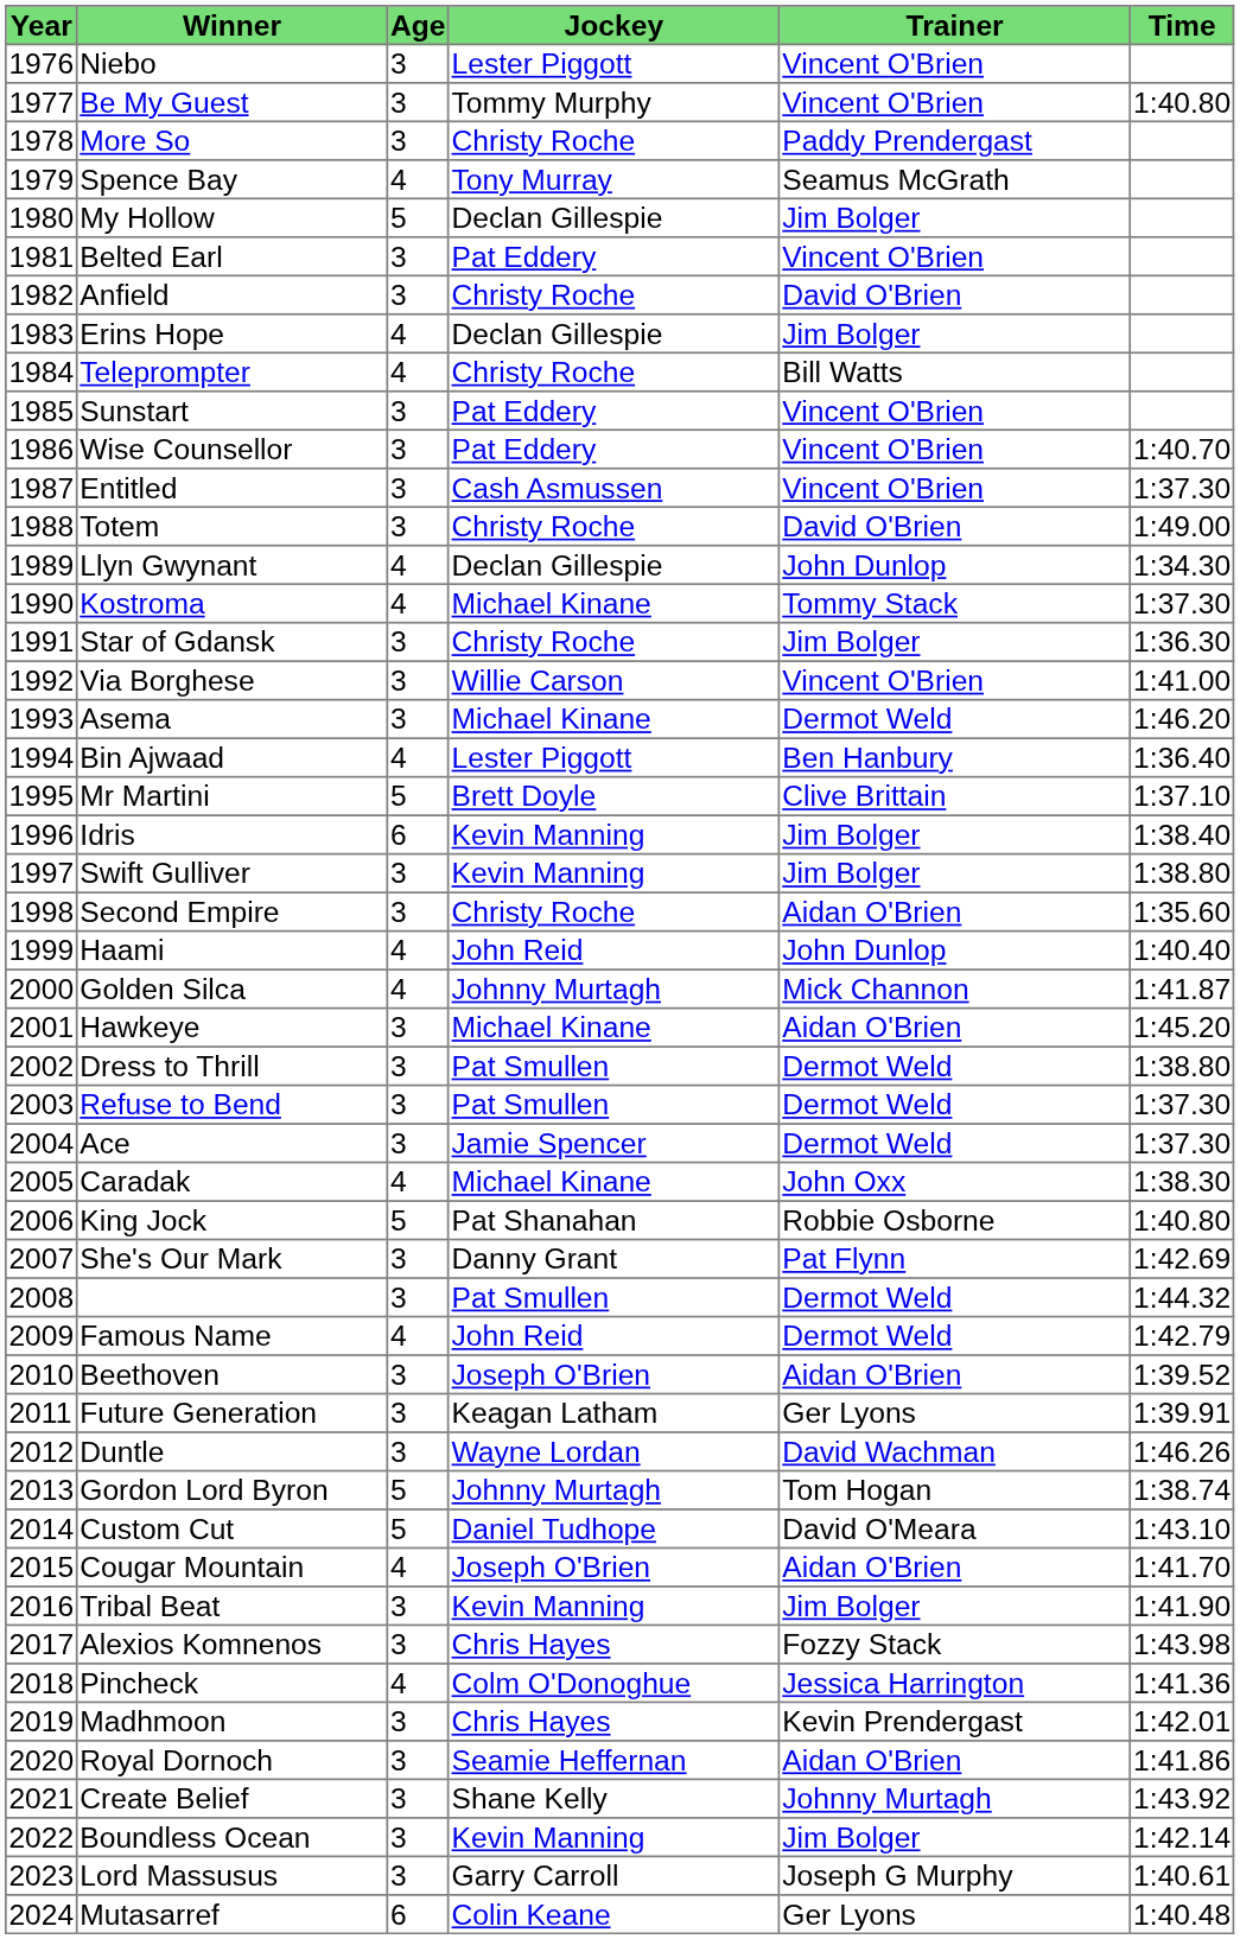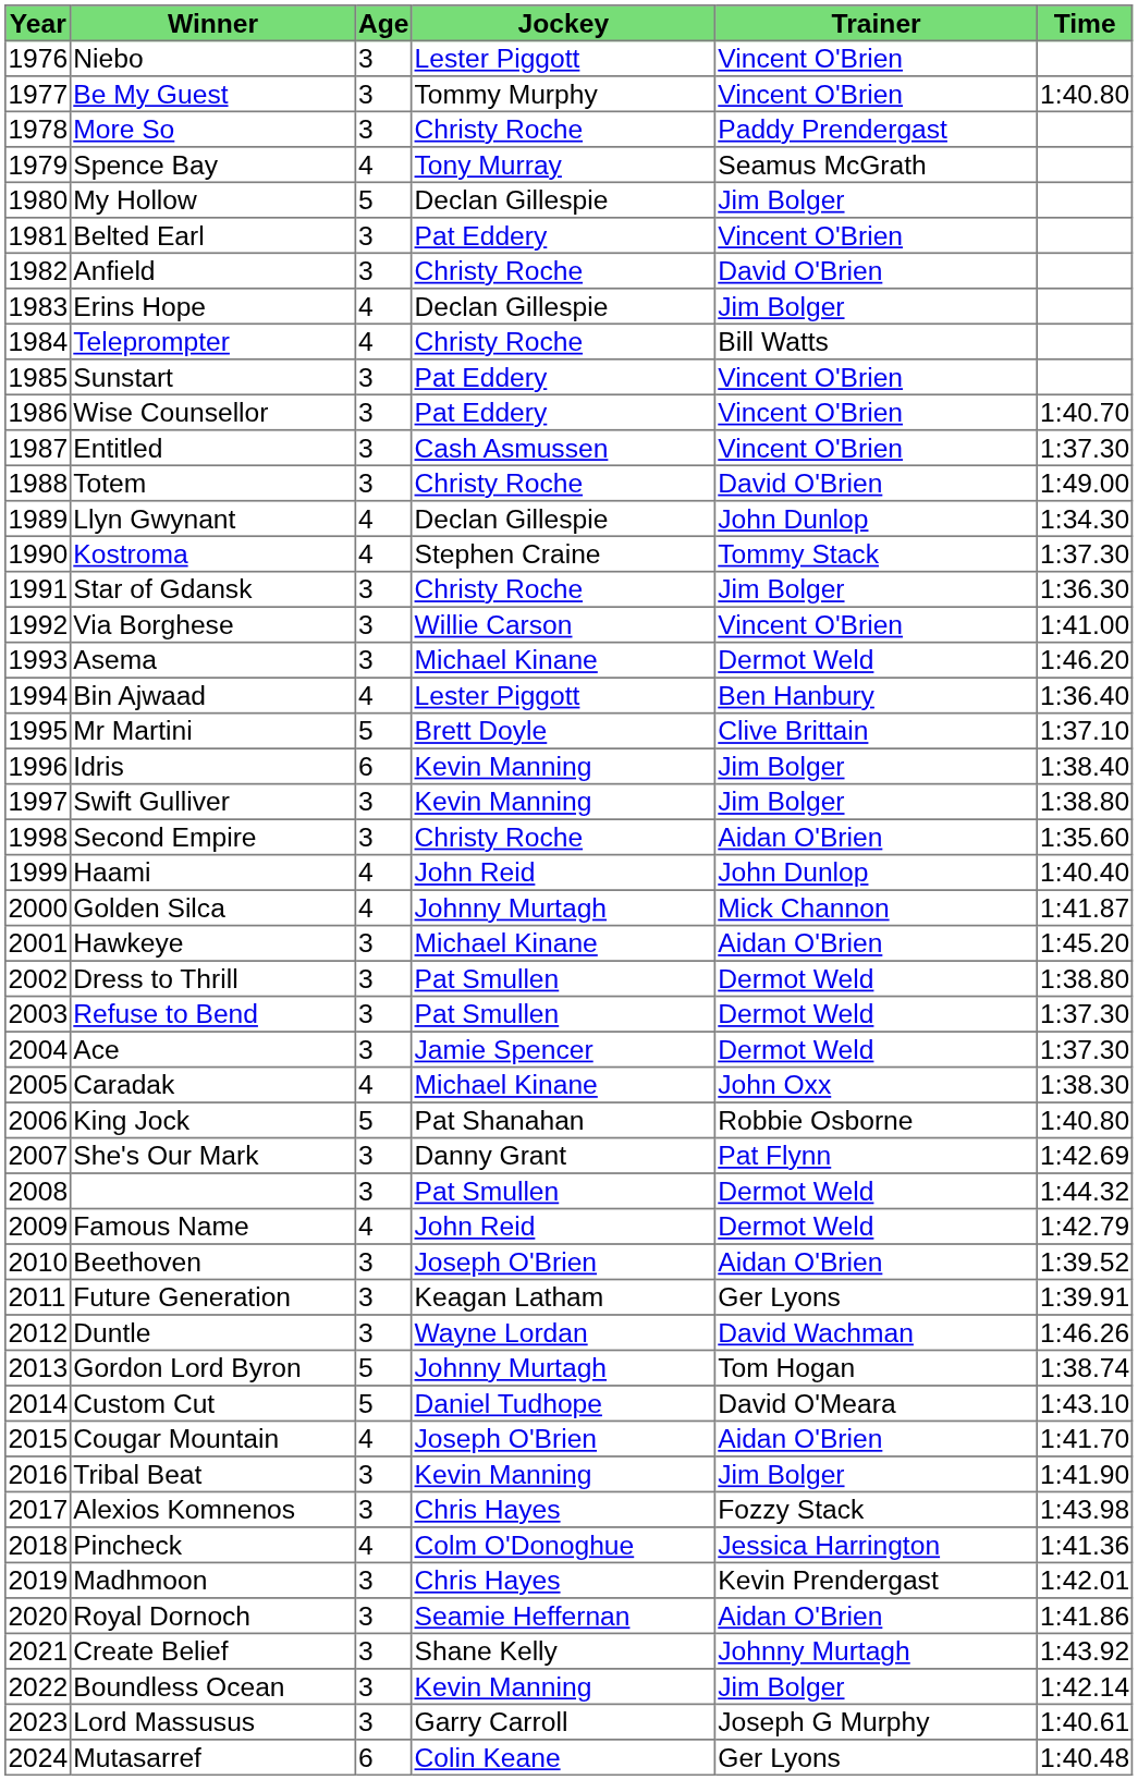Kostroma | Jockey: Michael Kinane -> Stephen Craine
